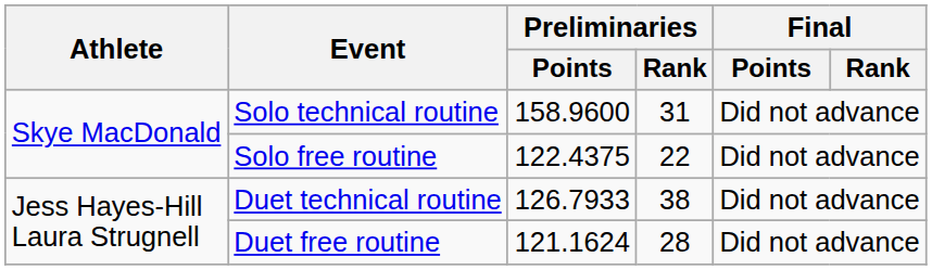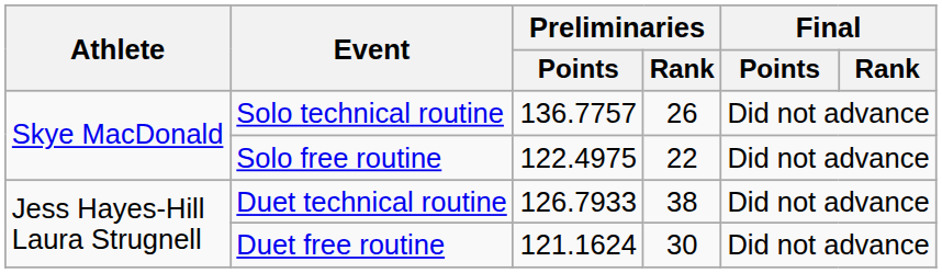Solo technical routine | Preliminaries / Points: 158.9600 -> 136.7757
Solo technical routine | Preliminaries / Rank: 31 -> 26
Solo free routine | Preliminaries / Points: 122.4375 -> 122.4975
Duet free routine | Preliminaries / Rank: 28 -> 30
